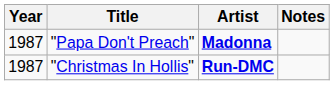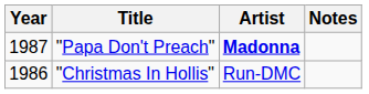"Christmas In Hollis" | Year: 1987 -> 1986
"Christmas In Hollis" | Artist: bold -> normal
